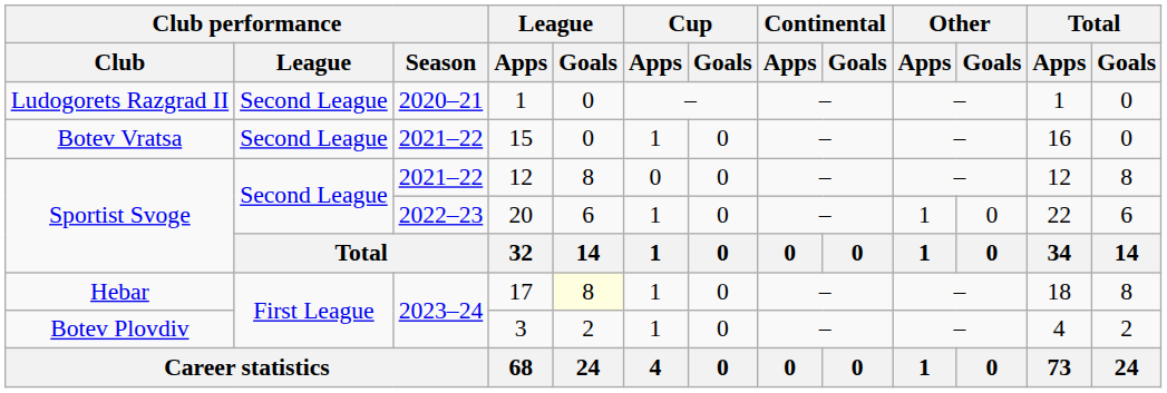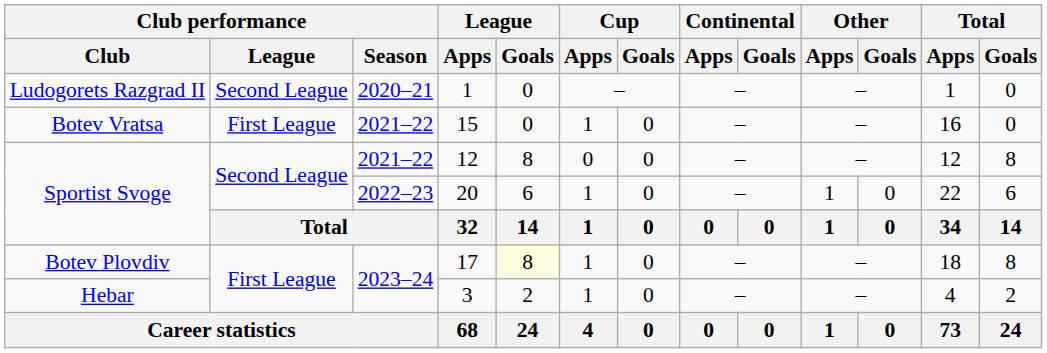15 | Club performance / League: Second League -> First League
17 | Club performance / Club: Hebar -> Botev Plovdiv
3 | Club performance / Club: Botev Plovdiv -> Hebar
